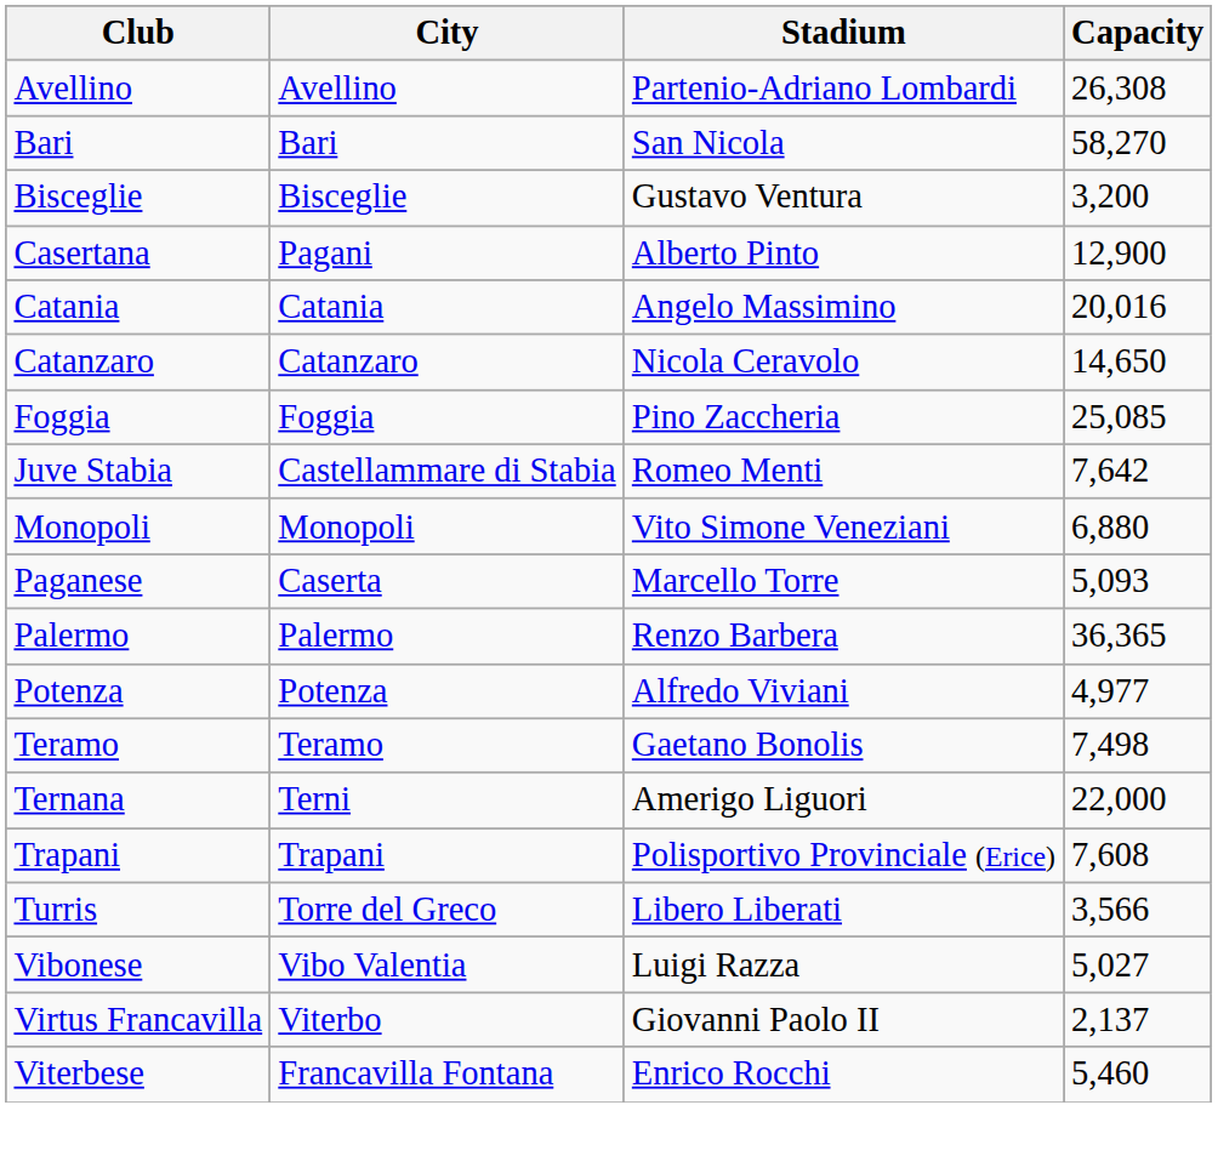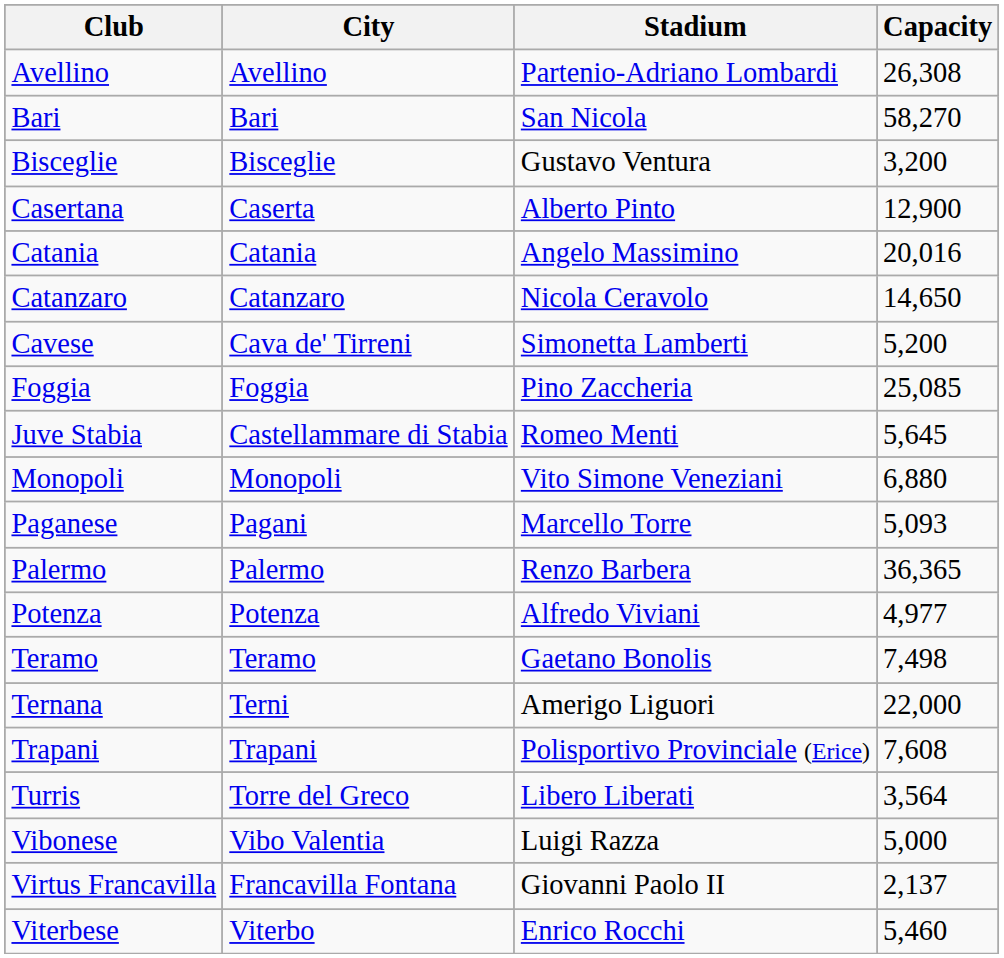Casertana | City: Pagani -> Caserta
+ row: Cavese | Cava de' Tirreni | Simonetta Lamberti | 5,200
Juve Stabia | Capacity: 7,642 -> 5,645
Paganese | City: Caserta -> Pagani
Turris | Capacity: 3,566 -> 3,564
Vibonese | Capacity: 5,027 -> 5,000
Virtus Francavilla | City: Viterbo -> Francavilla Fontana
Viterbese | City: Francavilla Fontana -> Viterbo
